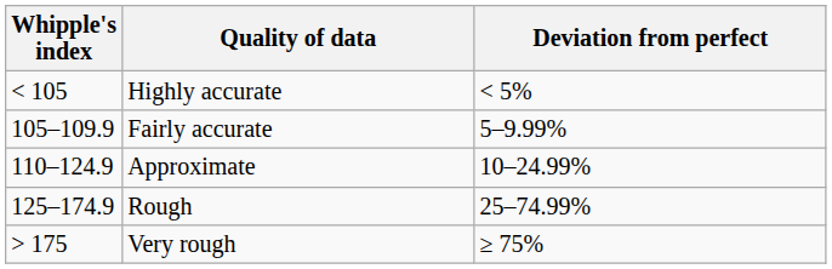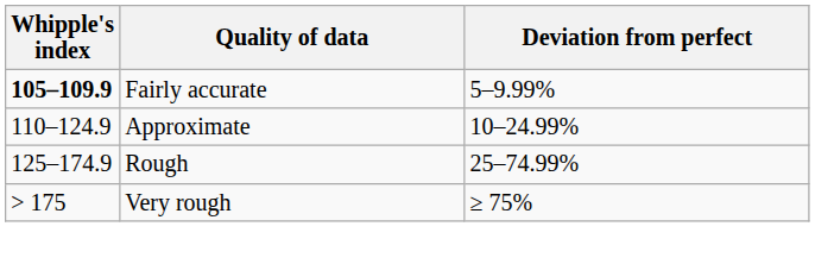- row: < 105 | Highly accurate | < 5%
Fairly accurate | Whipple's index: normal -> bold
